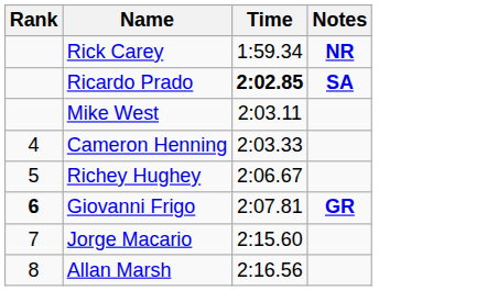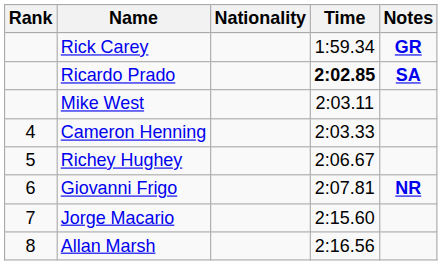+ column: Nationality
Rick Carey | Notes: NR -> GR
Giovanni Frigo | Rank: bold -> normal
Giovanni Frigo | Notes: GR -> NR
